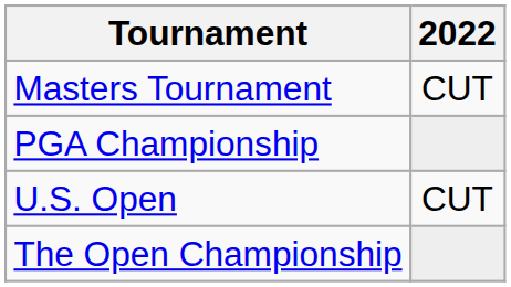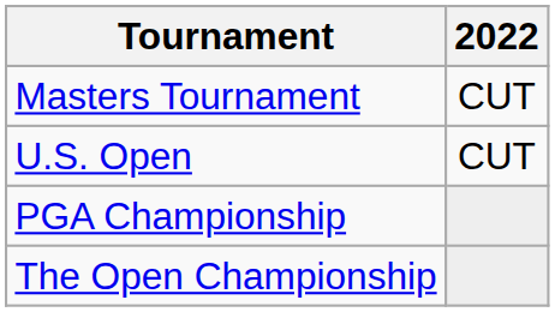rows swapped: PGA Championship <-> U.S. Open
